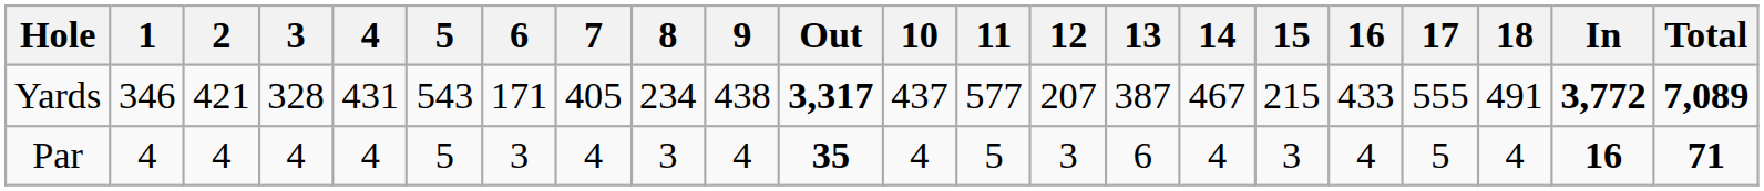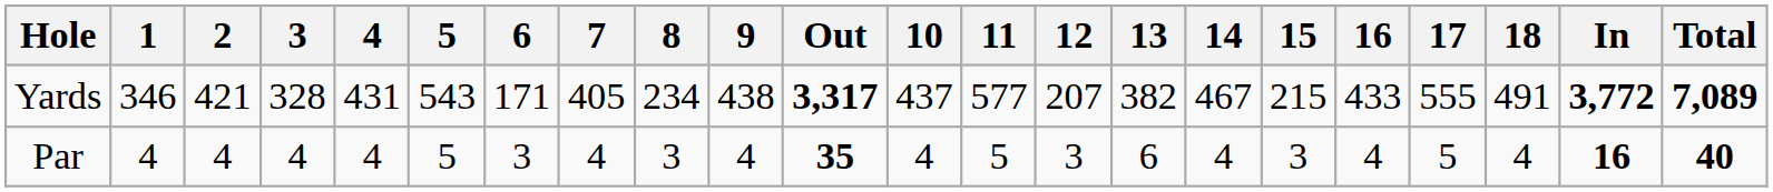Yards | 13: 387 -> 382
Par | Total: 71 -> 40
